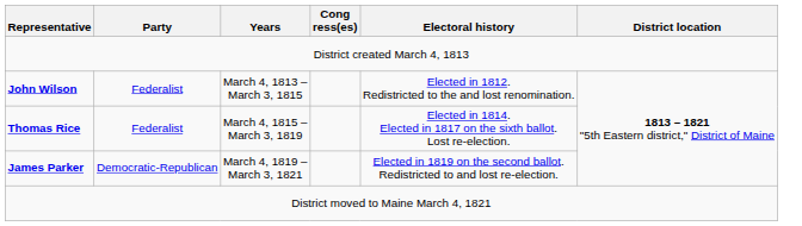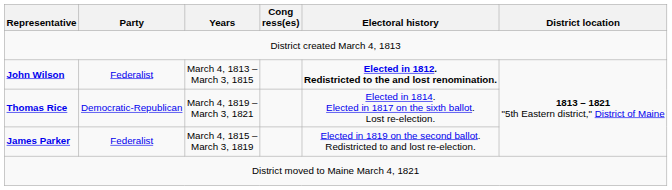John Wilson | Electoral history: normal -> bold
Thomas Rice | Party: Federalist -> Democratic-Republican
Thomas Rice | Years: March 4, 1815 – March 3, 1819 -> March 4, 1819 – March 3, 1821
James Parker | Party: Democratic-Republican -> Federalist
James Parker | Years: March 4, 1819 – March 3, 1821 -> March 4, 1815 – March 3, 1819
